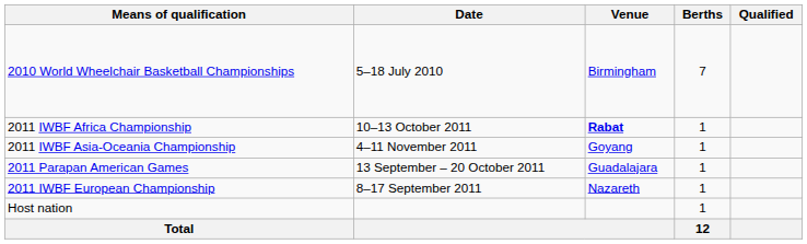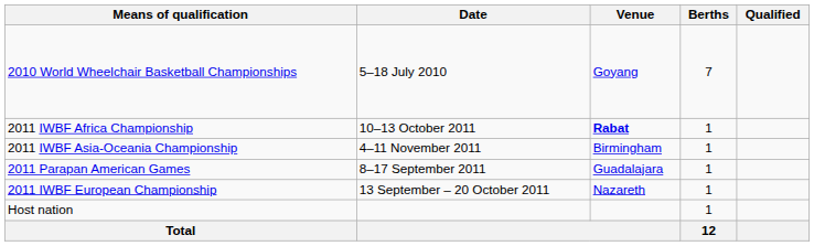2010 World Wheelchair Basketball Championships | Venue: Birmingham -> Goyang
2011 IWBF Asia-Oceania Championship | Venue: Goyang -> Birmingham
2011 Parapan American Games | Date: 13 September – 20 October 2011 -> 8–17 September 2011
2011 IWBF European Championship | Date: 8–17 September 2011 -> 13 September – 20 October 2011
